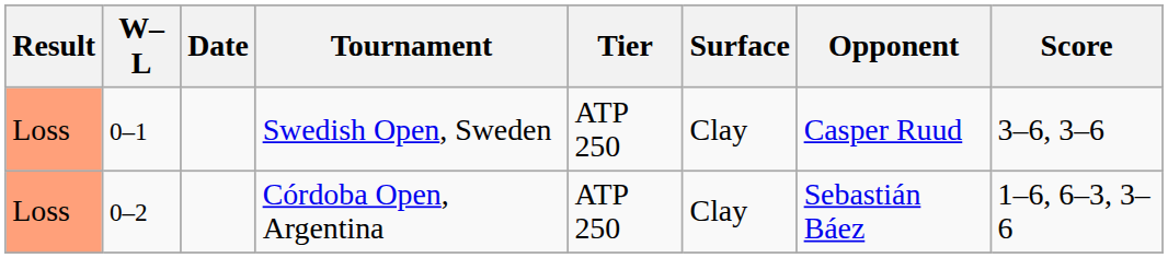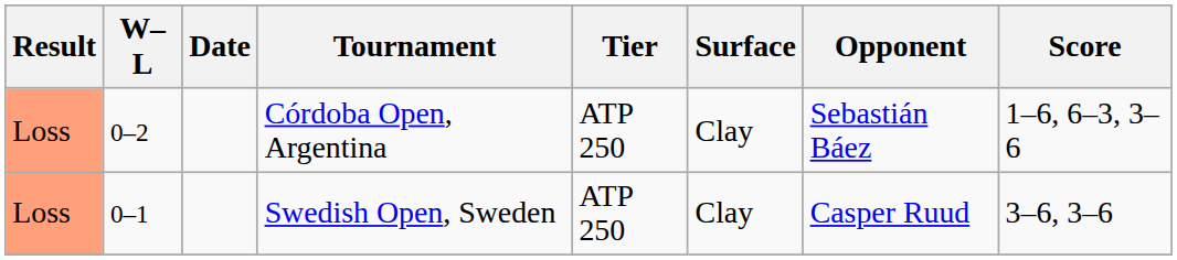rows swapped: Swedish Open, Sweden <-> Córdoba Open, Argentina
